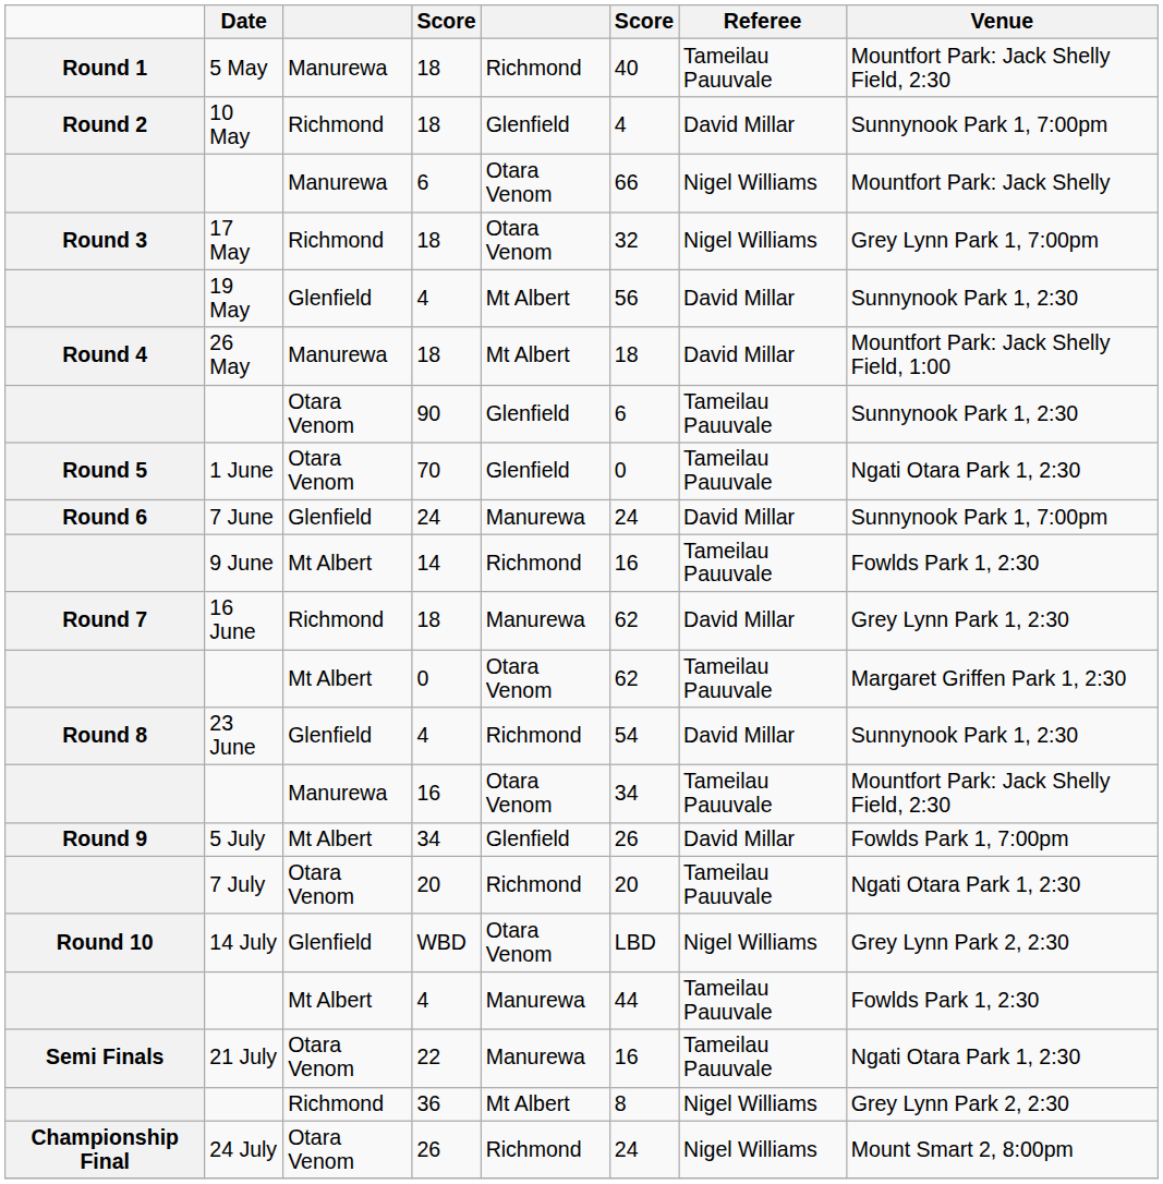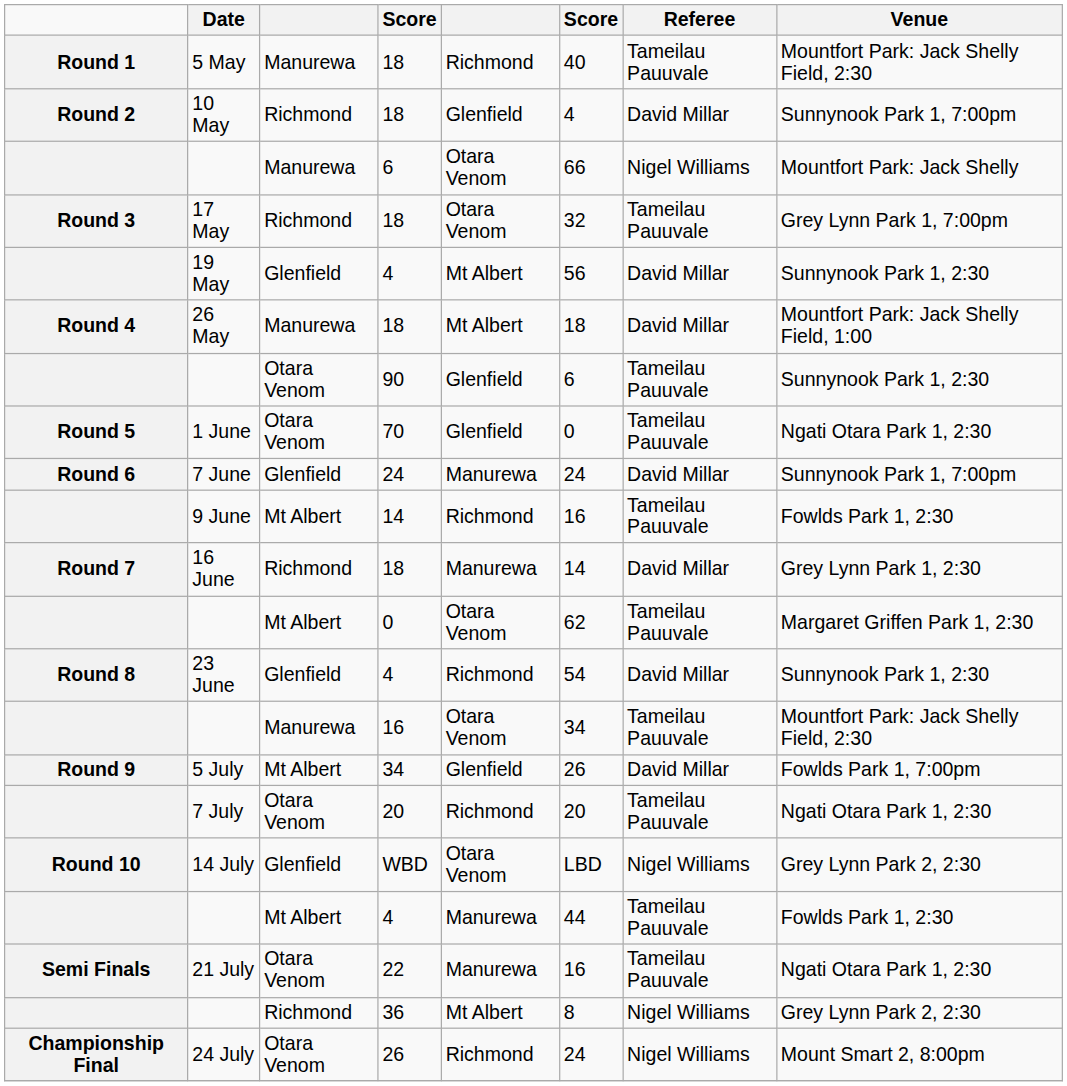17 May | Referee: Nigel Williams -> Tameilau Pauuvale
16 June | column 6: 62 -> 14
